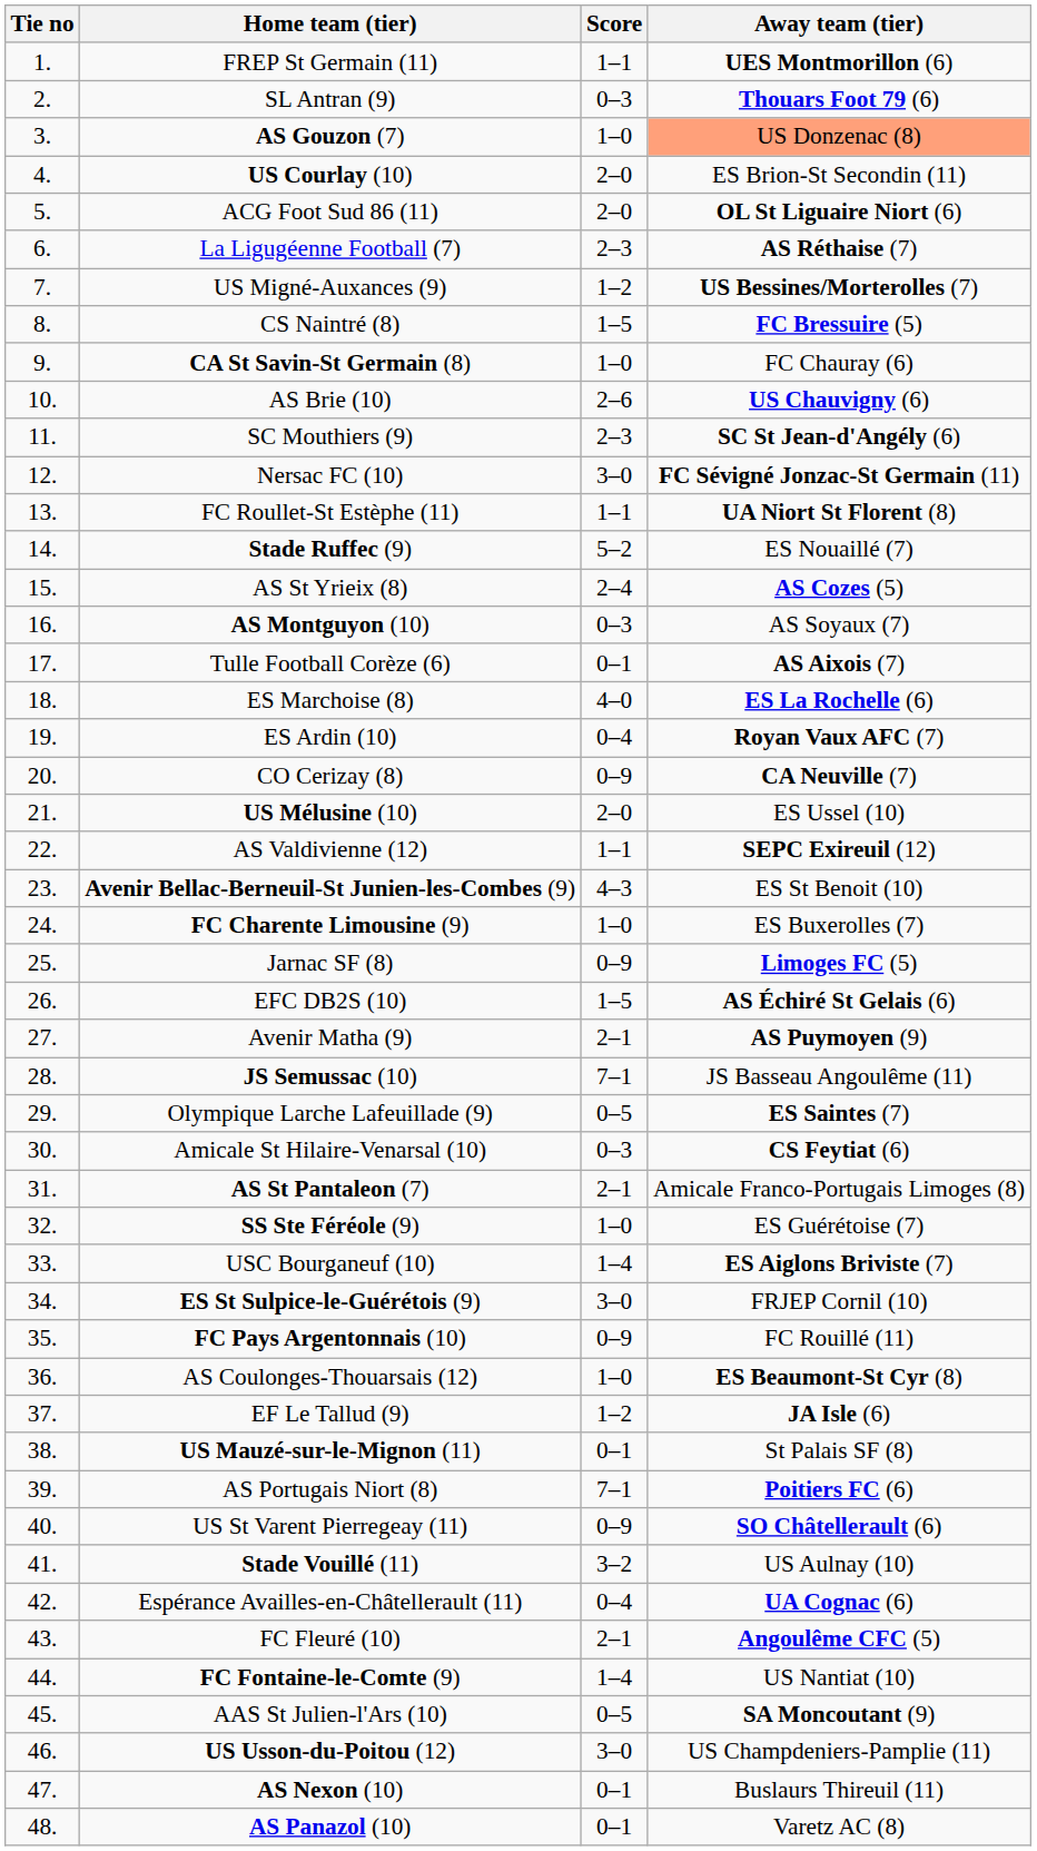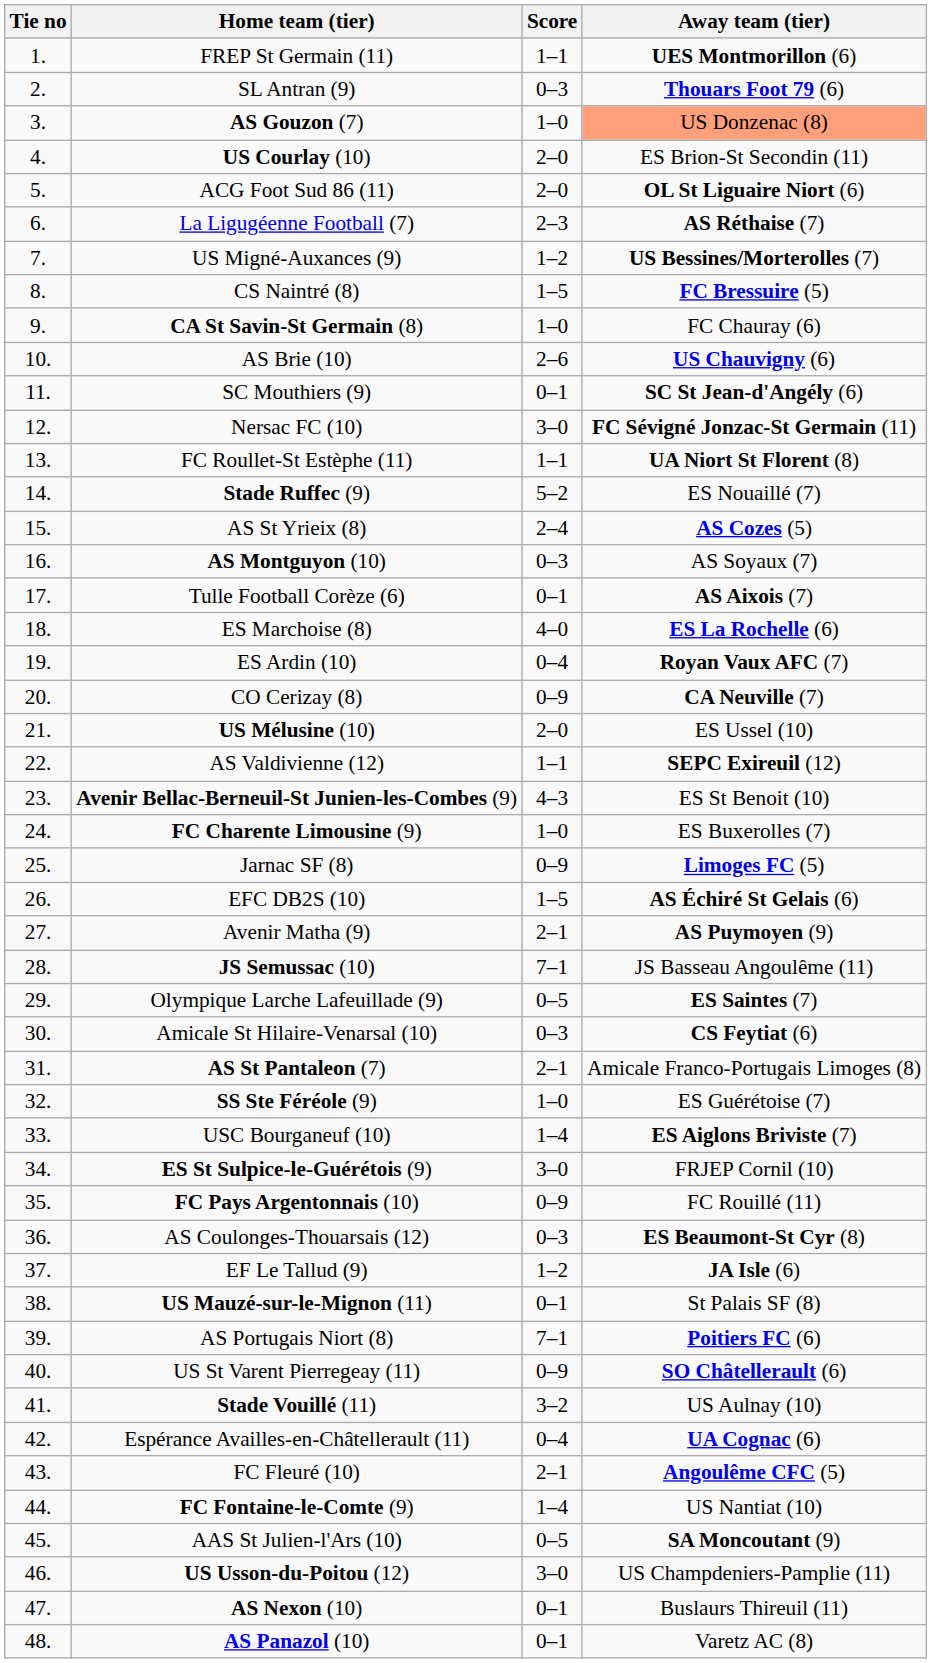SC Mouthiers (9) | Score: 2–3 -> 0–1
AS Coulonges-Thouarsais (12) | Score: 1–0 -> 0–3
